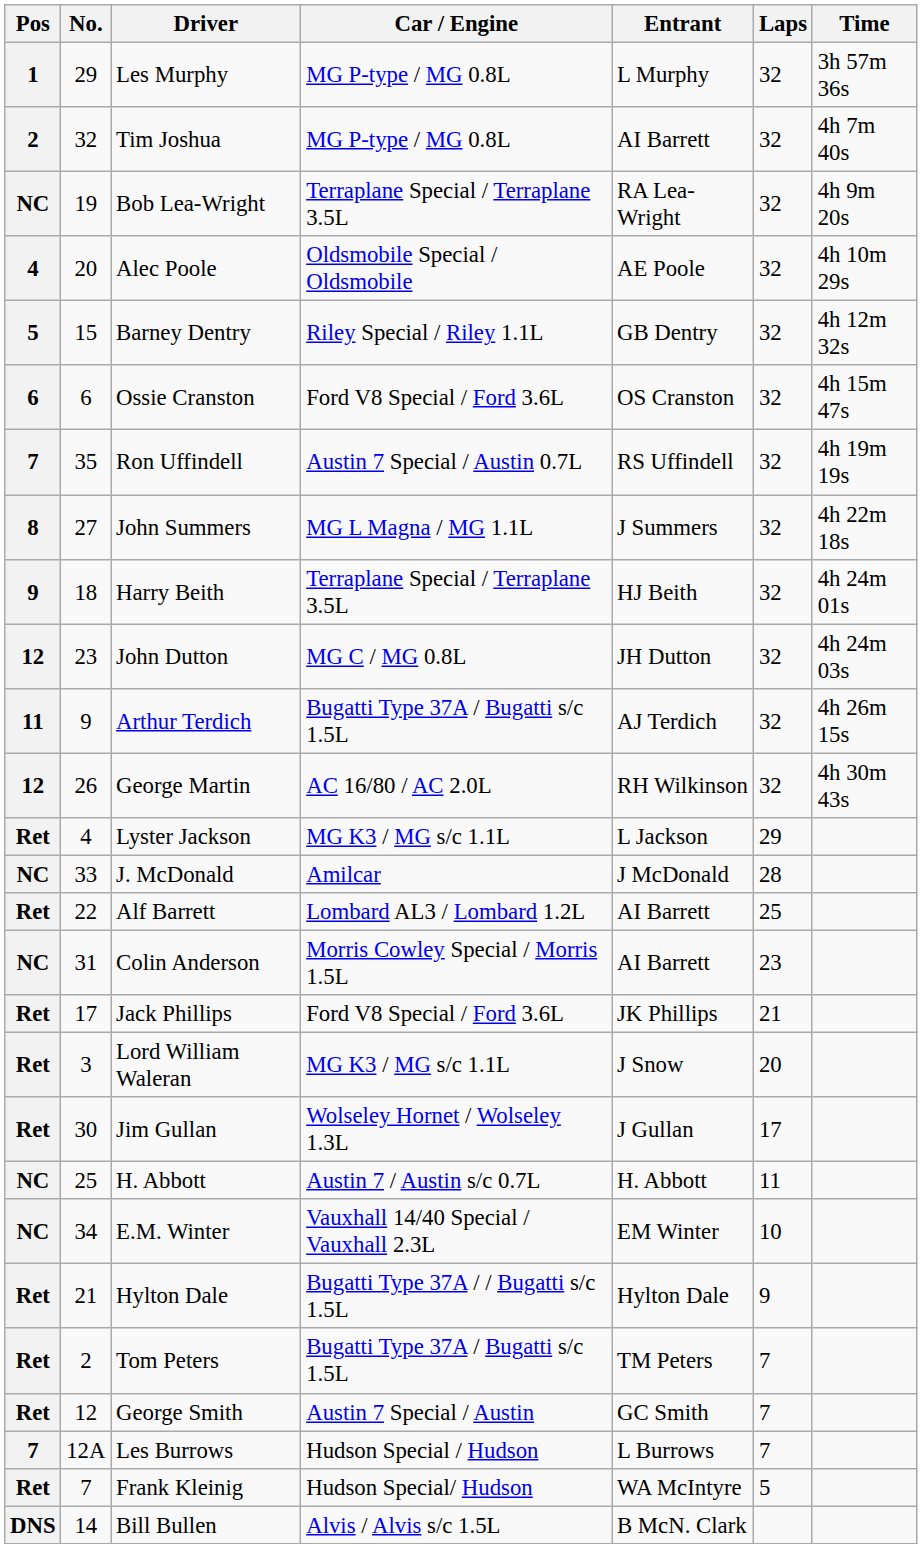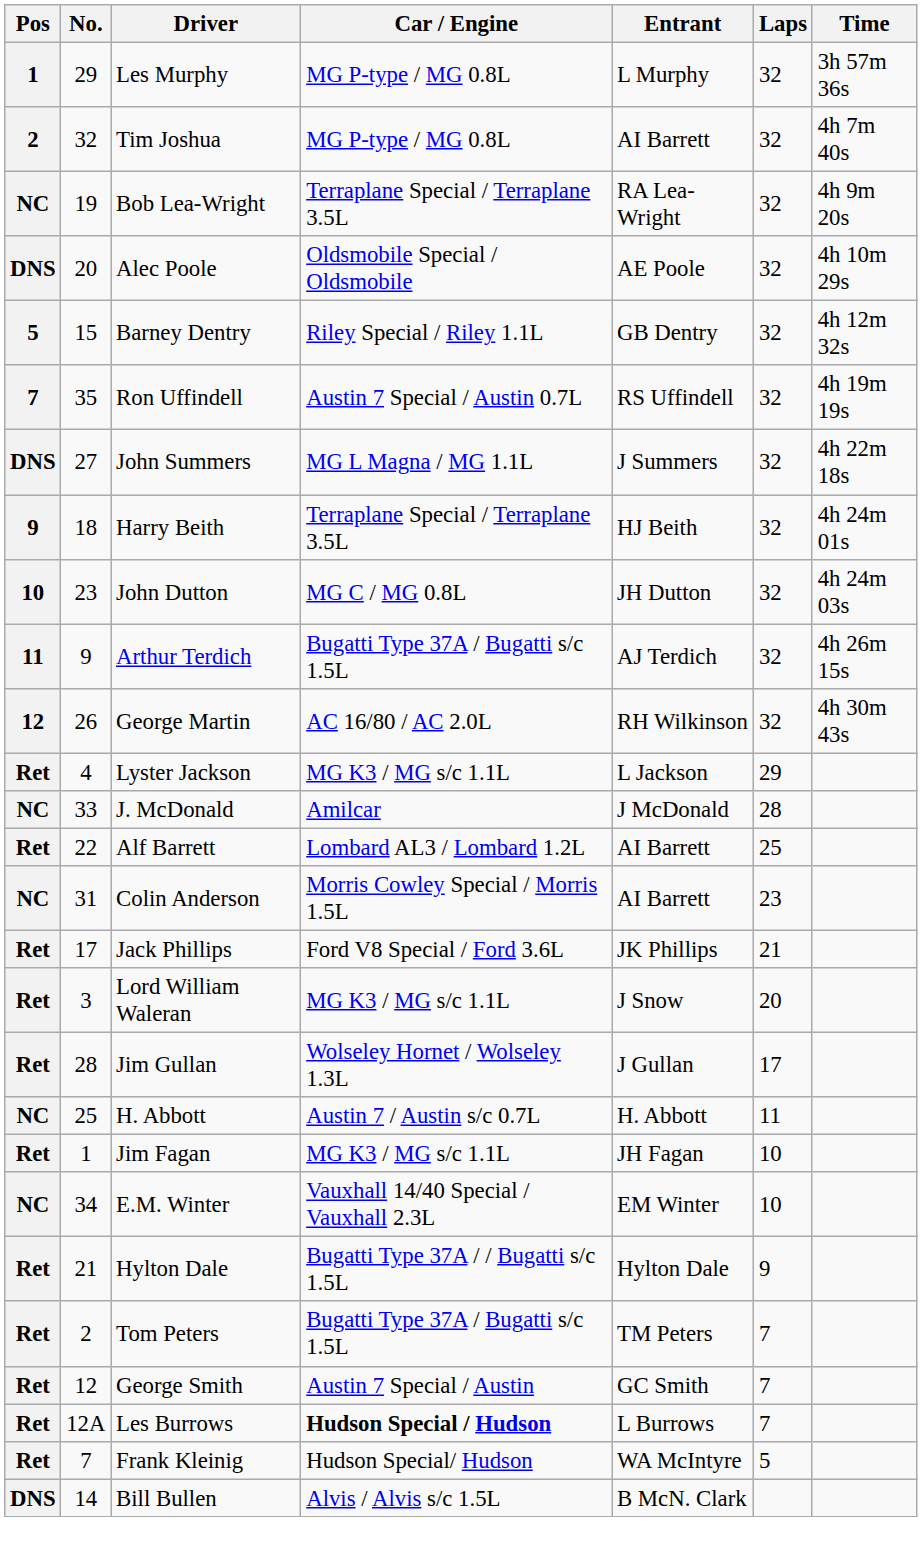Alec Poole | Pos: 4 -> DNS
- row: 6 | 6 | Ossie Cranston | Ford V8 Special / Ford 3.6L | OS Cranston | 32 | 4h 15m 47s
John Summers | Pos: 8 -> DNS
John Dutton | Pos: 12 -> 10
Jim Gullan | No.: 30 -> 28
+ row: Ret | 1 | Jim Fagan | MG K3 / MG s/c 1.1L | JH Fagan | 10
Les Burrows | Pos: 7 -> Ret
Les Burrows | Car / Engine: normal -> bold
